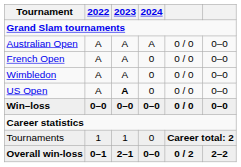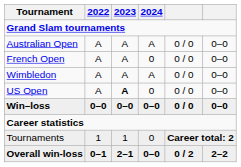Wimbledon | 2024: 0 -> A
